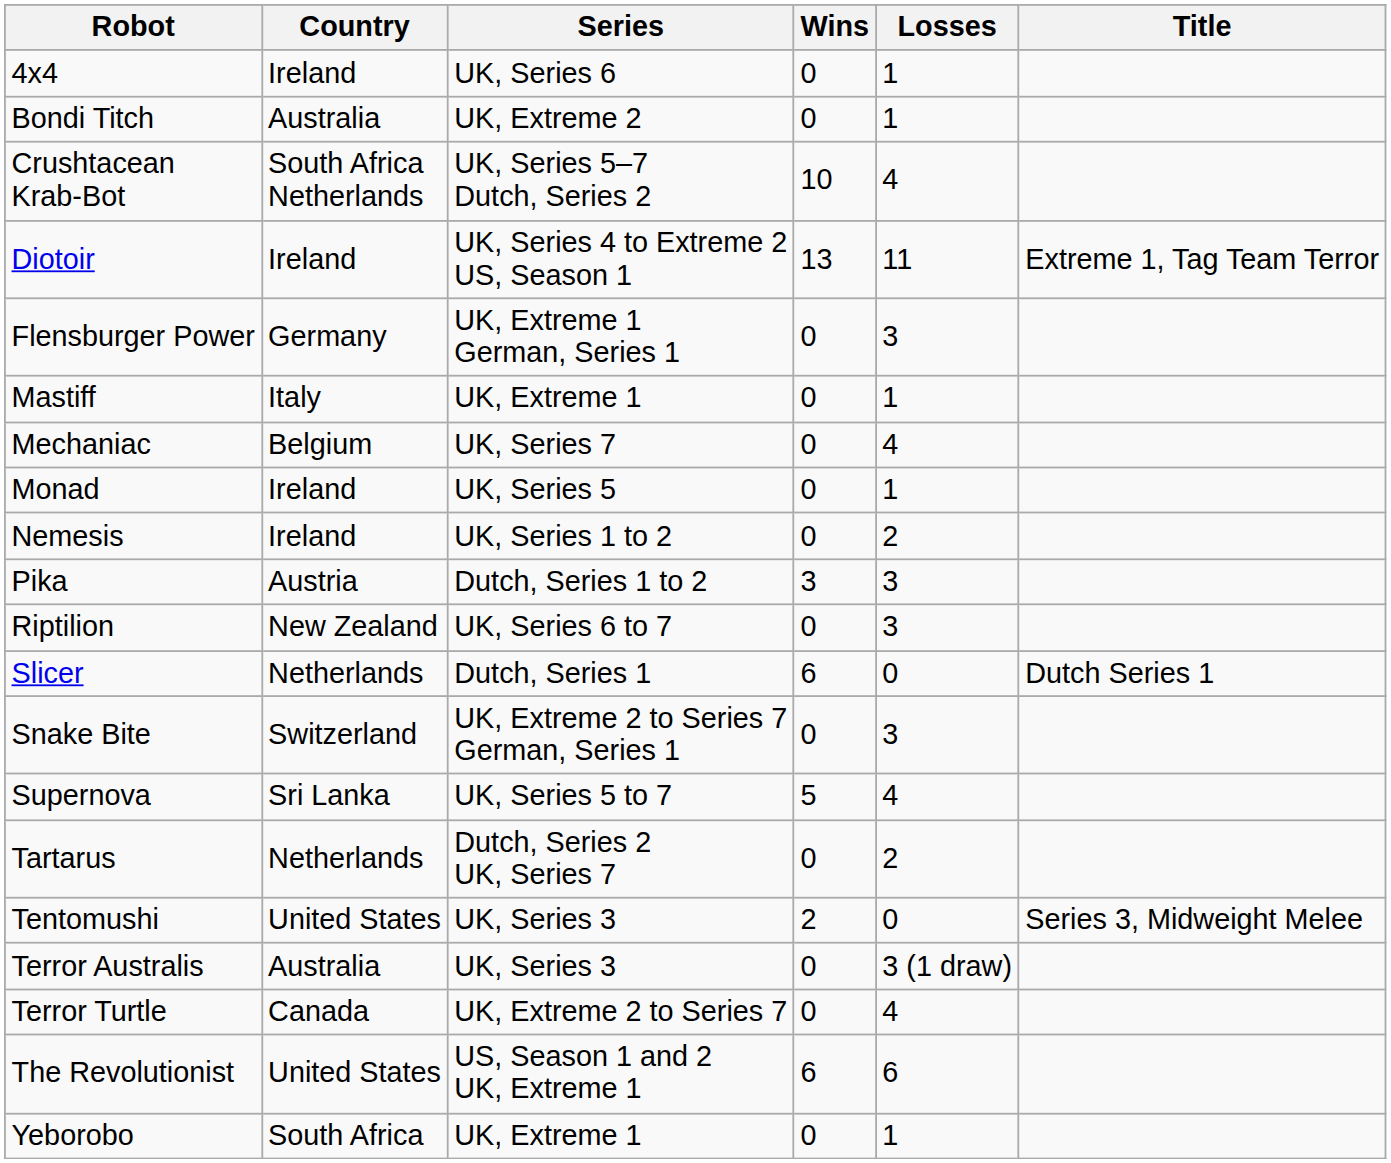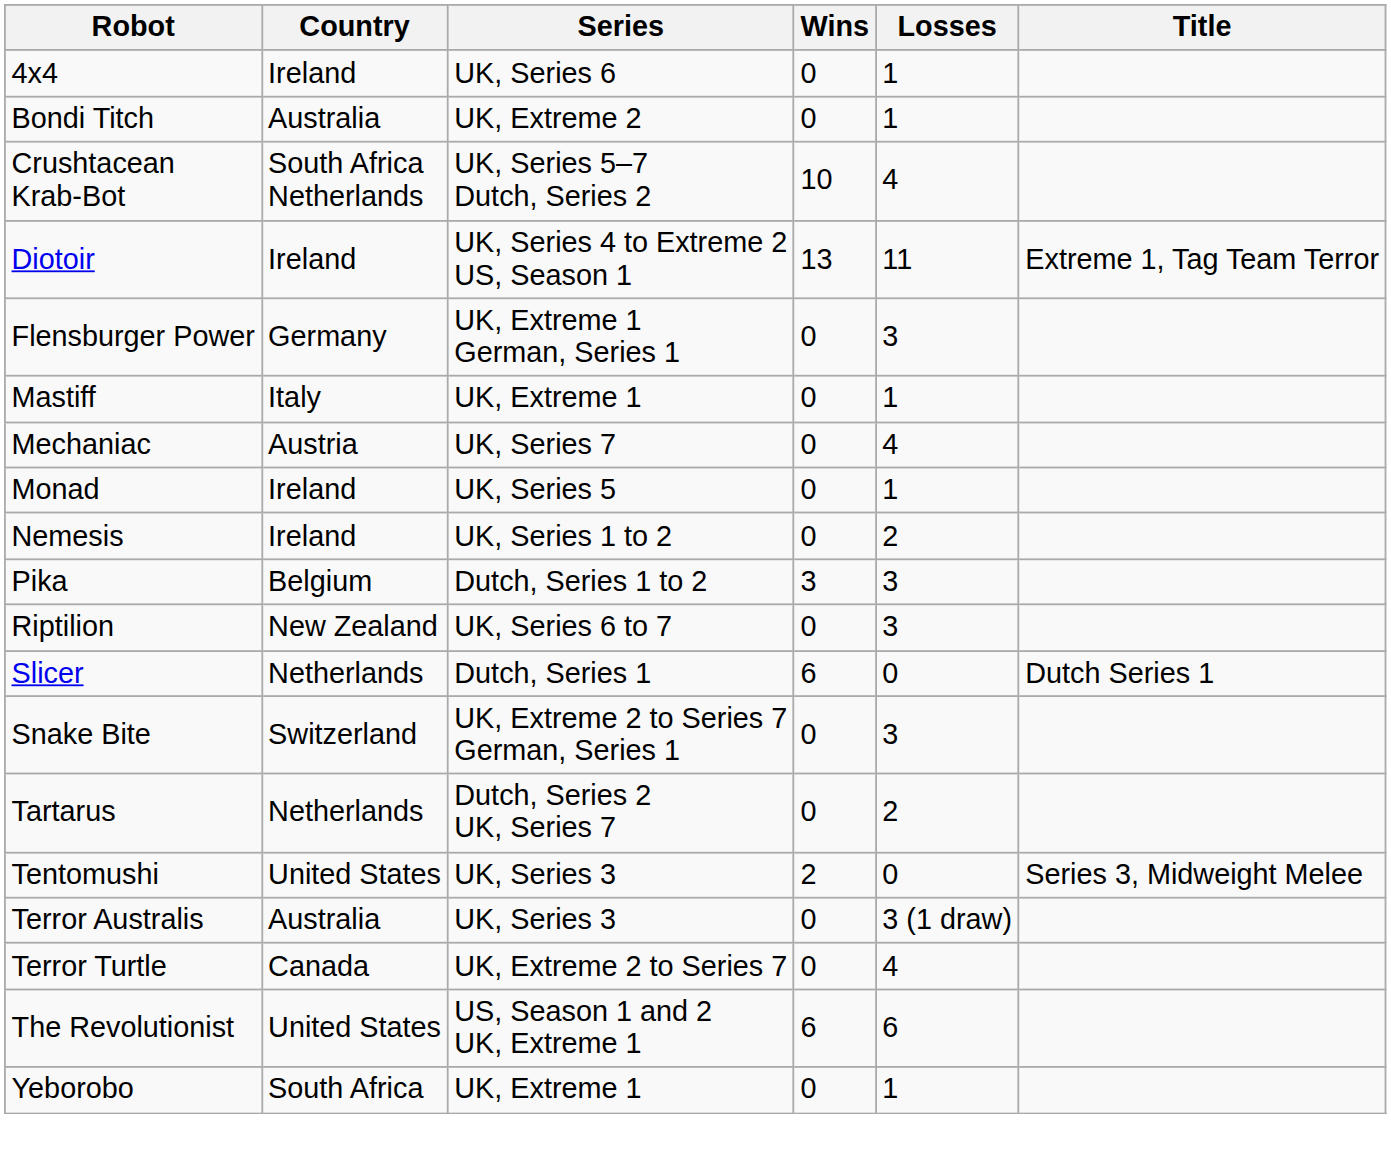Mechaniac | Country: Belgium -> Austria
Pika | Country: Austria -> Belgium
- row: Supernova | Sri Lanka | UK, Series 5 to 7 | 5 | 4
